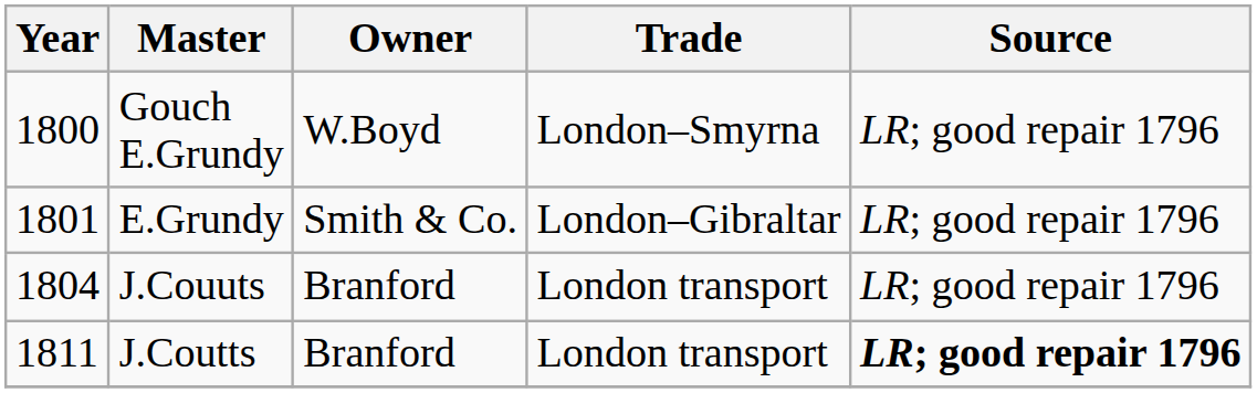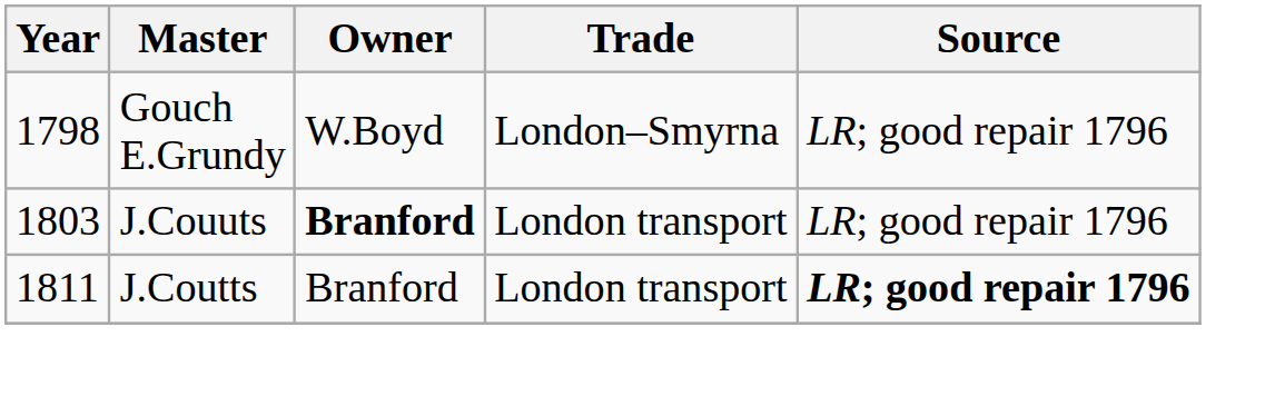Gouch E.Grundy | Year: 1800 -> 1798
- row: 1801 | E.Grundy | Smith & Co. | London–Gibraltar | LR; good repair 1796
J.Couuts | Year: 1804 -> 1803
J.Couuts | Owner: normal -> bold
